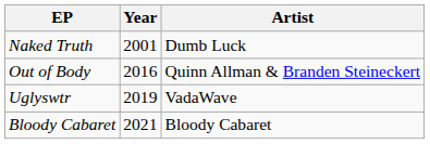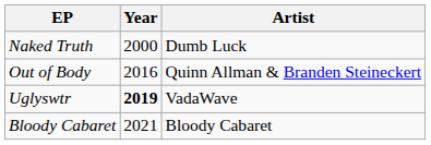Naked Truth | Year: 2001 -> 2000
Uglyswtr | Year: normal -> bold
